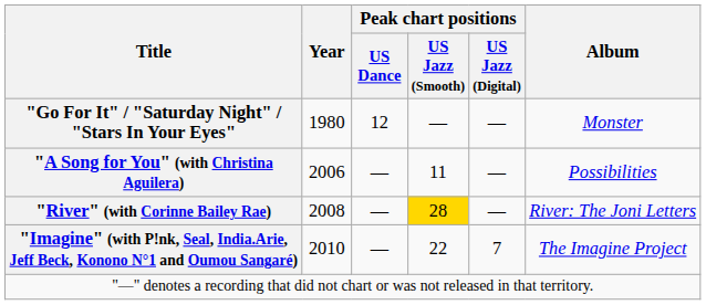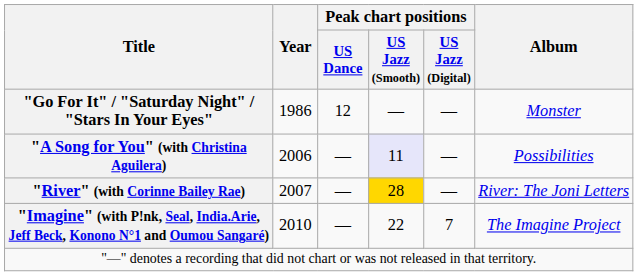"Go For It" / "Saturday Night" / "Stars In Your Eyes" | Year: 1980 -> 1986
"A Song for You" (with Christina Aguilera) | Peak chart positions / US Jazz (Smooth): no background -> lavender background
"River" (with Corinne Bailey Rae) | Year: 2008 -> 2007
